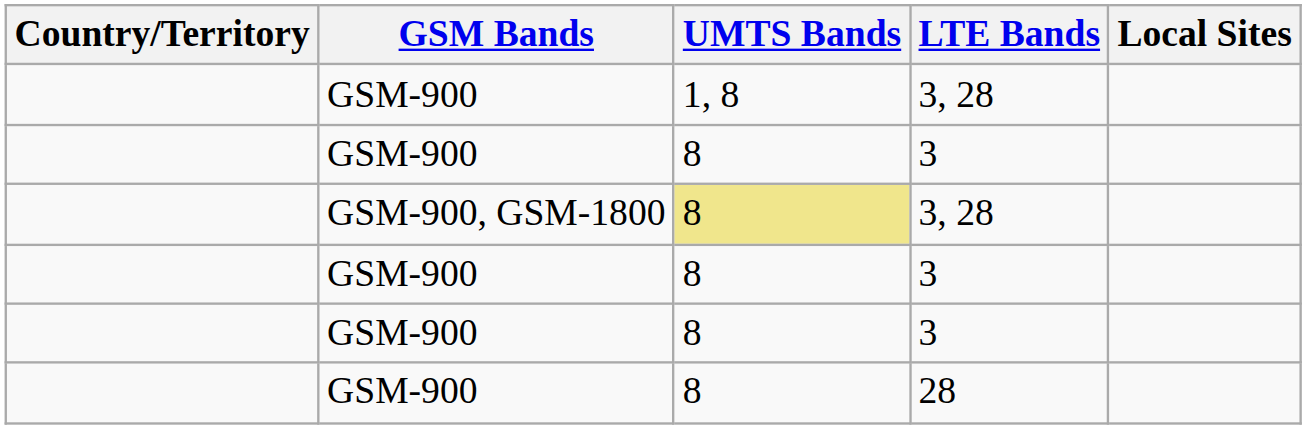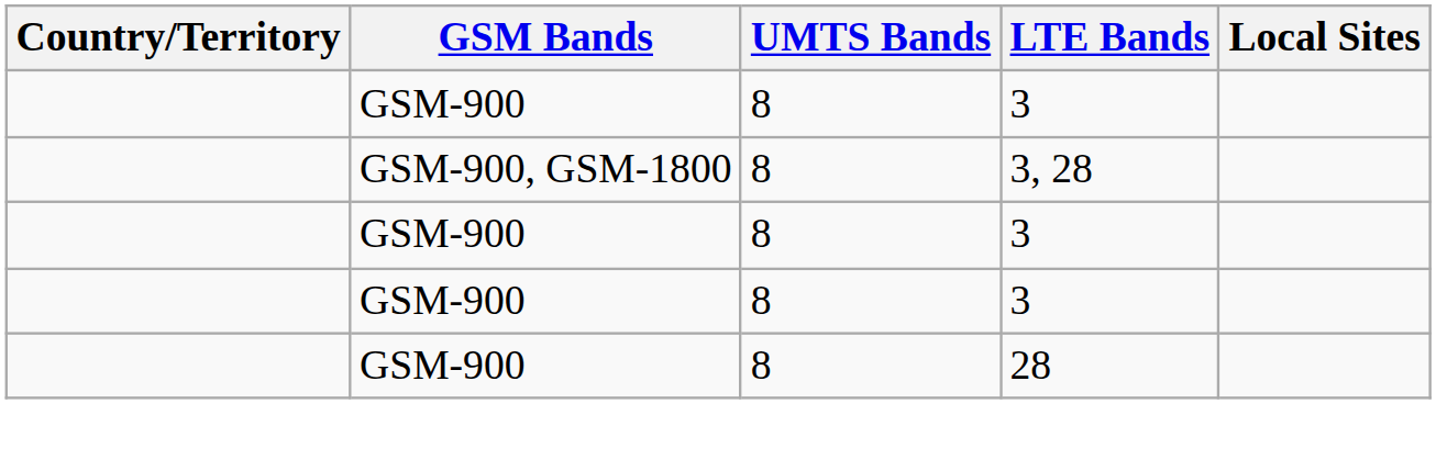- row: GSM-900 | 1, 8 | 3, 28
GSM-900, GSM-1800 / 3, 28 | UMTS Bands: khaki background -> no background
